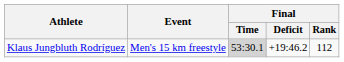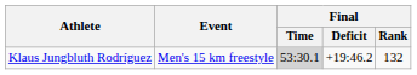Klaus Jungbluth Rodríguez | Final / Rank: 112 -> 132
